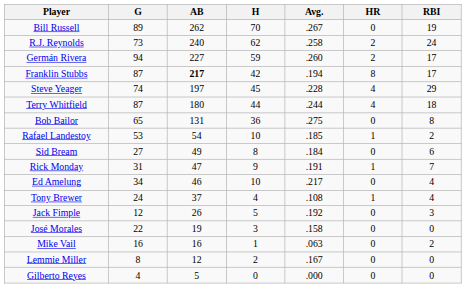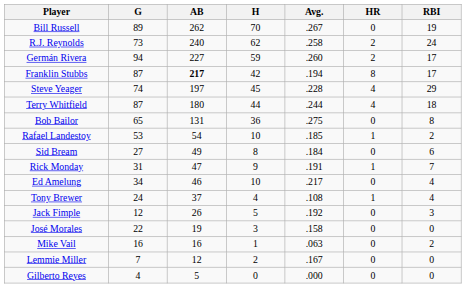Lemmie Miller | G: 8 -> 7
